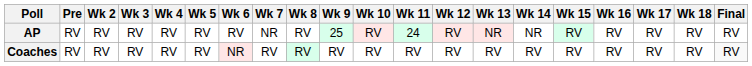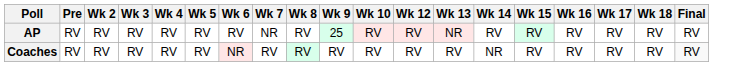- column: Wk 11 | 24 | RV
AP | Wk 14: NR -> RV
Coaches | Wk 14: RV -> NR
